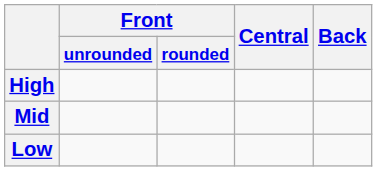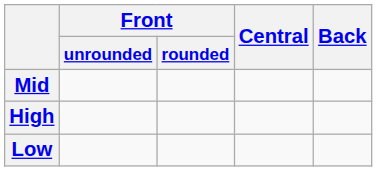rows swapped: High <-> Mid
